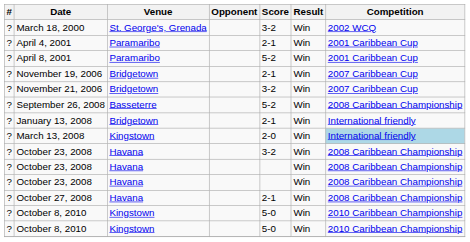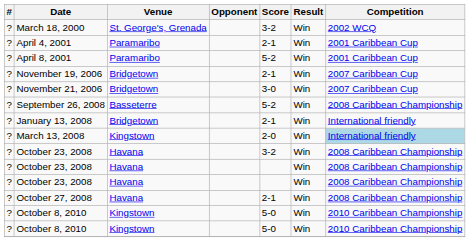November 21, 2006 | Score: 3-2 -> 3-0
